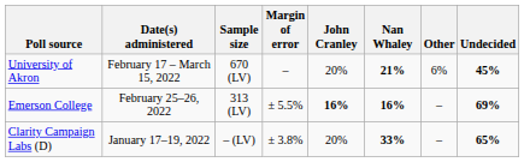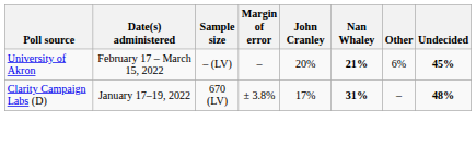University of Akron | Sample size: 670 (LV) -> – (LV)
- row: Emerson College | February 25–26, 2022 | 313 (LV) | ± 5.5% | 16% | 16% | – | 69%
Clarity Campaign Labs (D) | Sample size: – (LV) -> 670 (LV)
Clarity Campaign Labs (D) | John Cranley: 20% -> 17%
Clarity Campaign Labs (D) | Nan Whaley: 33% -> 31%
Clarity Campaign Labs (D) | Undecided: 65% -> 48%
